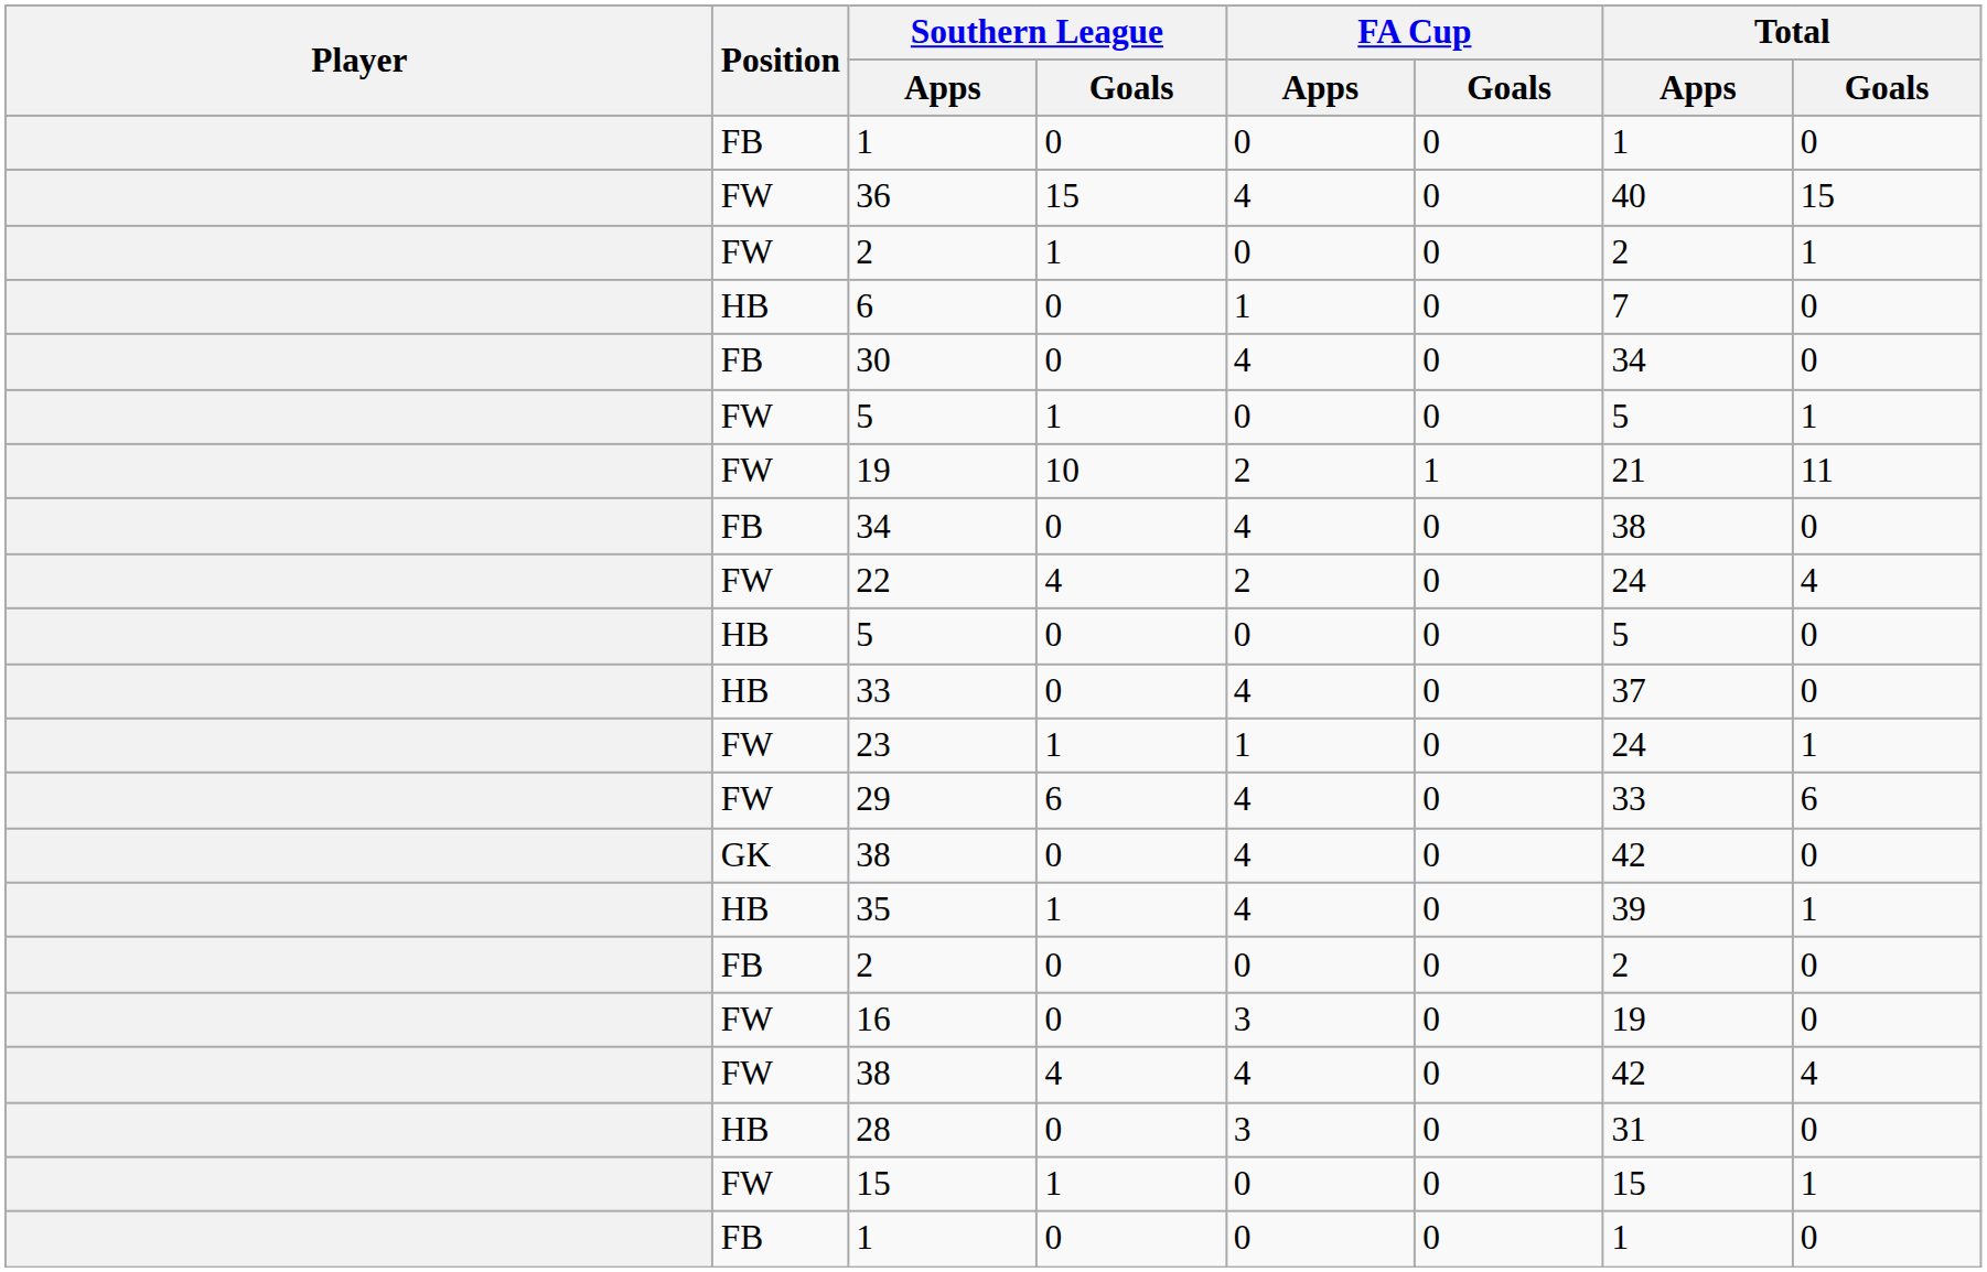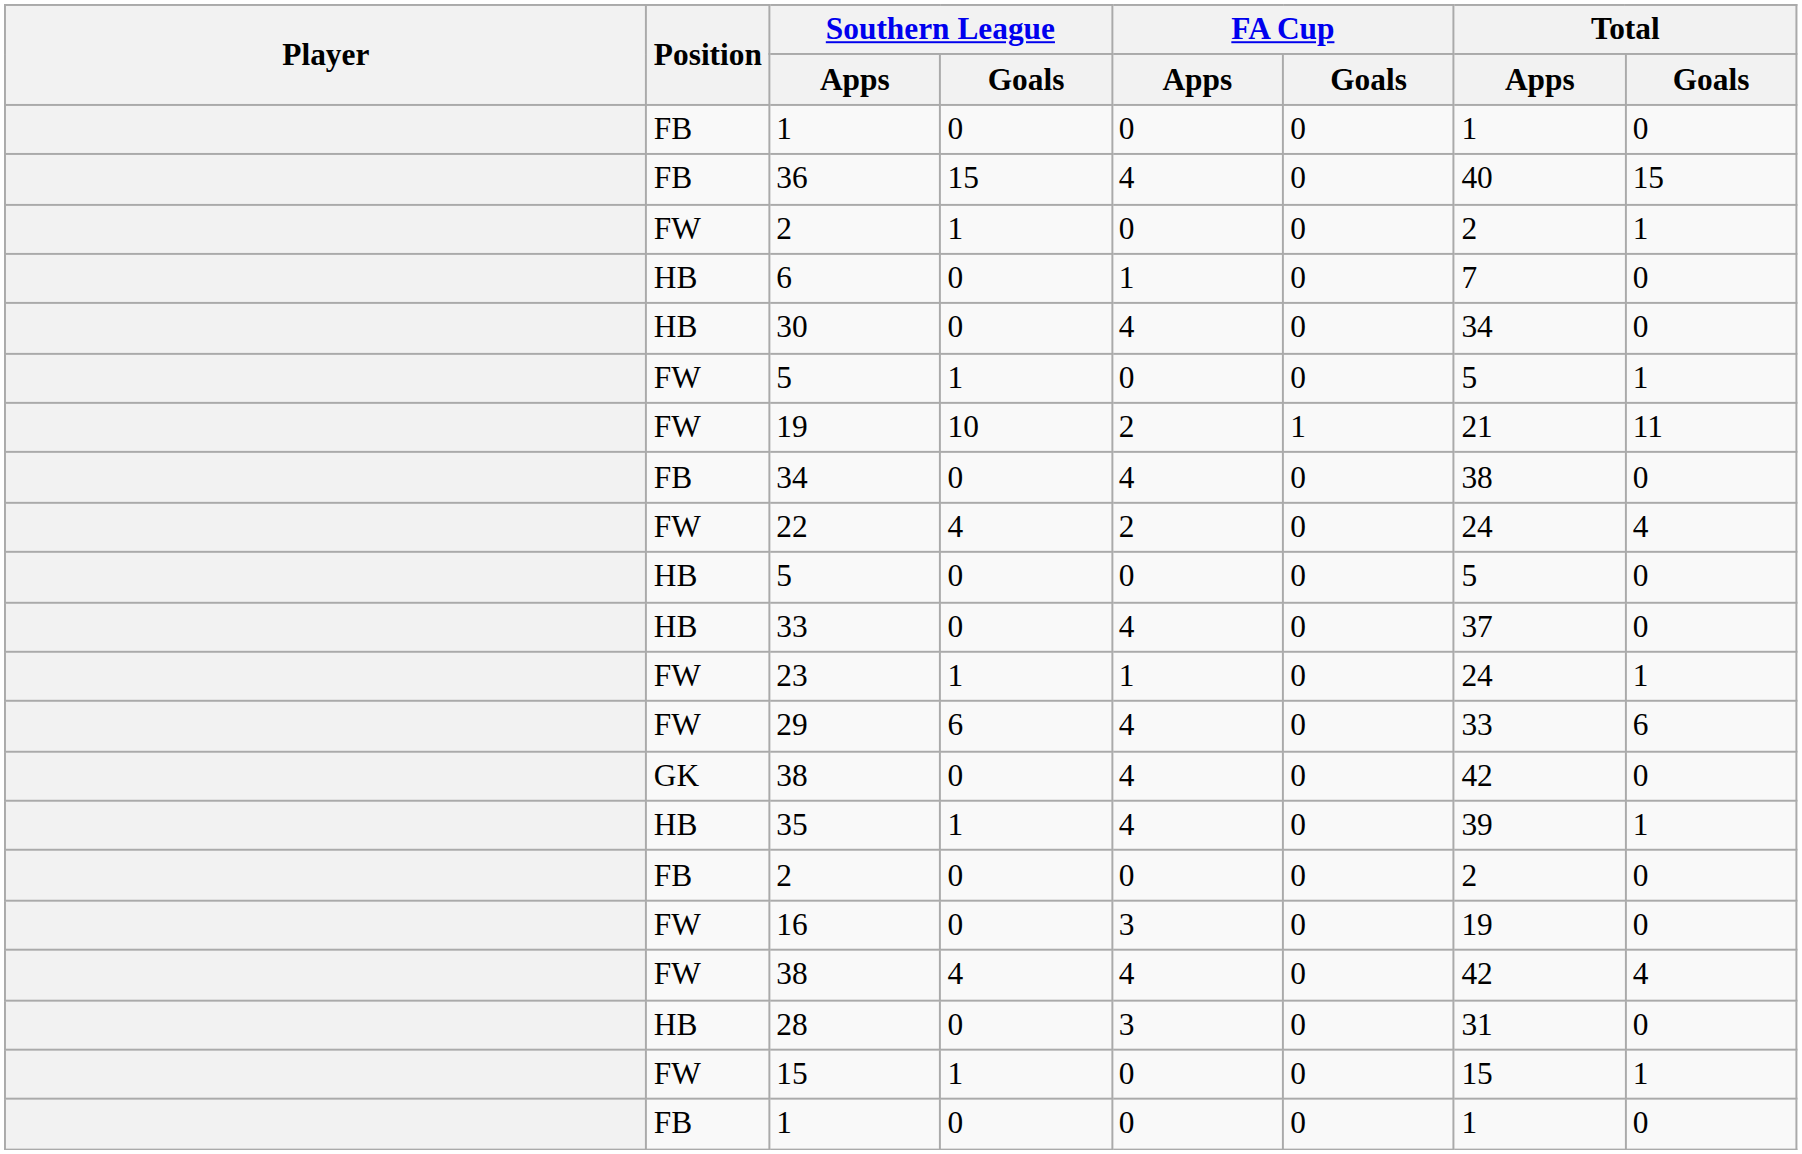36 | Position: FW -> FB
30 | Position: FB -> HB
